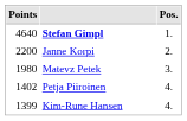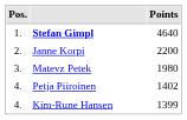columns swapped: Pos. <-> Points
